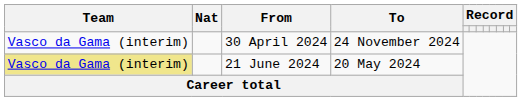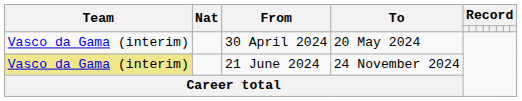30 April 2024 | To: 24 November 2024 -> 20 May 2024
21 June 2024 | To: 20 May 2024 -> 24 November 2024
